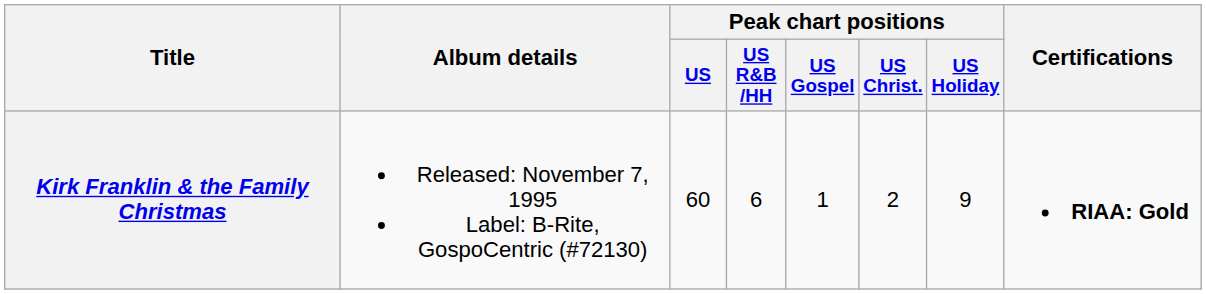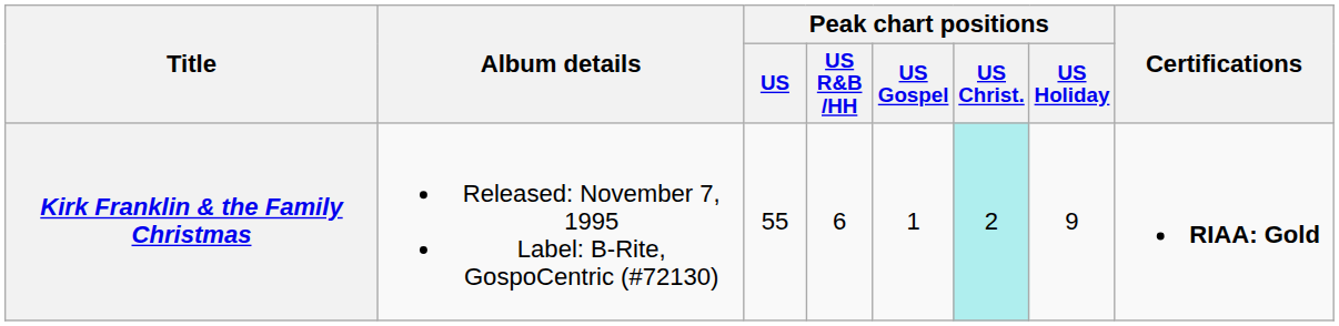Kirk Franklin & the Family Christmas | Peak chart positions / US: 60 -> 55
Kirk Franklin & the Family Christmas | Peak chart positions / US Christ.: no background -> paleturquoise background
